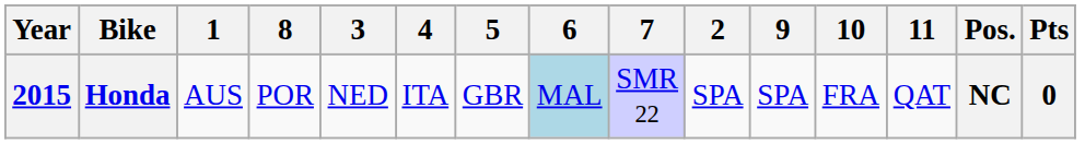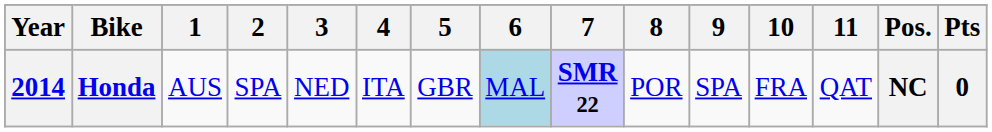columns swapped: 2 <-> 8
Honda | Year: 2015 -> 2014
Honda | 7: normal -> bold
